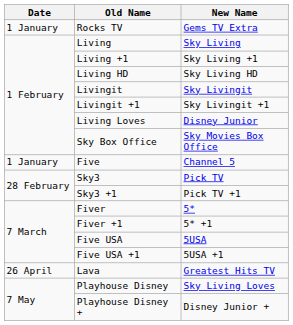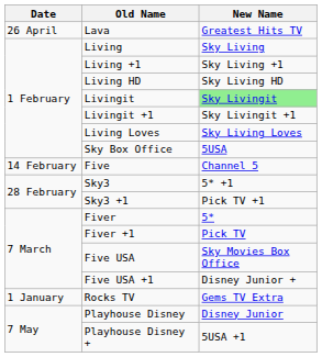rows swapped: Rocks TV <-> Lava
Livingit | New Name: no background -> lightgreen background
Living Loves | New Name: Disney Junior -> Sky Living Loves
Sky Box Office | New Name: Sky Movies Box Office -> 5USA
Five | Date: 1 January -> 14 February
Sky3 | New Name: Pick TV -> 5* +1
Fiver +1 | New Name: 5* +1 -> Pick TV
Five USA | New Name: 5USA -> Sky Movies Box Office
Five USA +1 | New Name: 5USA +1 -> Disney Junior +
Playhouse Disney | New Name: Sky Living Loves -> Disney Junior
Playhouse Disney + | New Name: Disney Junior + -> 5USA +1
